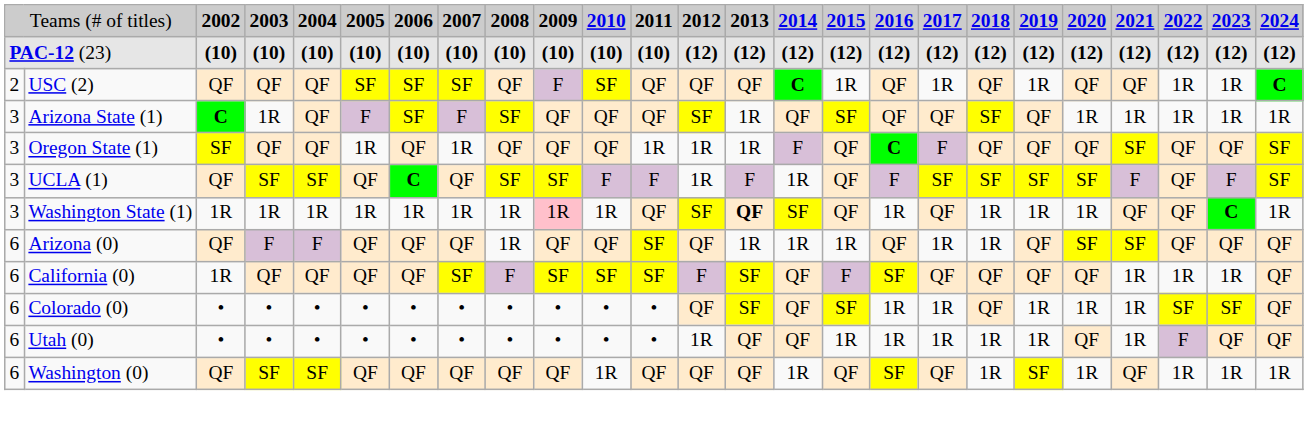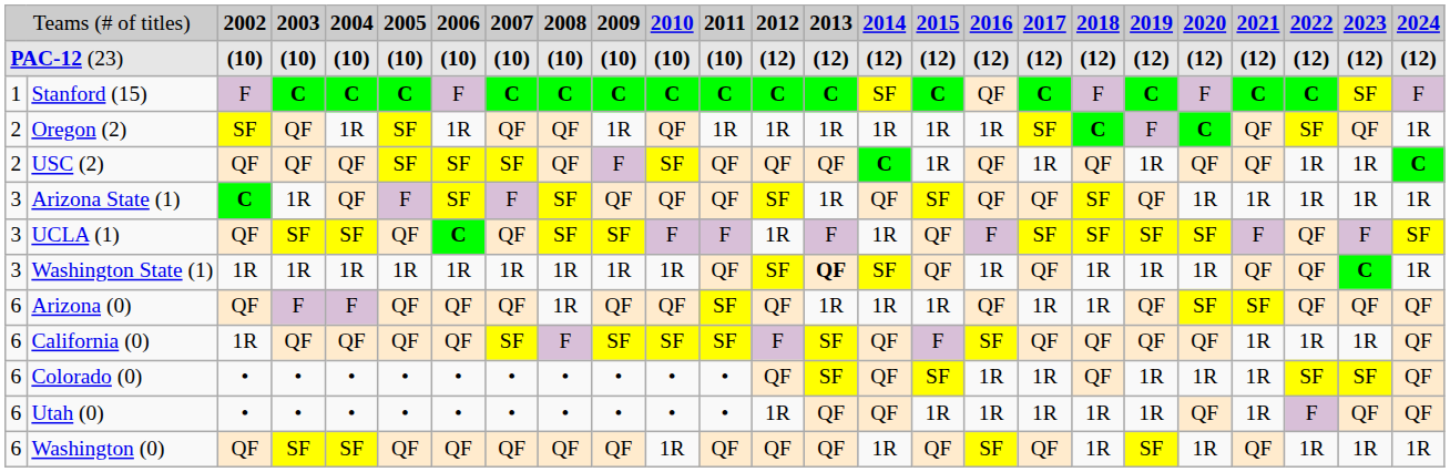+ row: 1 | Stanford (15) | F | C | C | C | F | C | C | C | C | C | C | C | SF | C | QF | C | F | C | F | C | C | SF | F
+ row: 2 | Oregon (2) | SF | QF | 1R | SF | 1R | QF | QF | 1R | QF | 1R | 1R | 1R | 1R | 1R | 1R | SF | C | F | C | QF | SF | QF | 1R
- row: 3 | Oregon State (1) | SF | QF | QF | 1R | QF | 1R | QF | QF | QF | 1R | 1R | 1R | F | QF | C | F | QF | QF | QF | SF | QF | QF | SF
Washington State (1) | column 10: pink background -> no background
